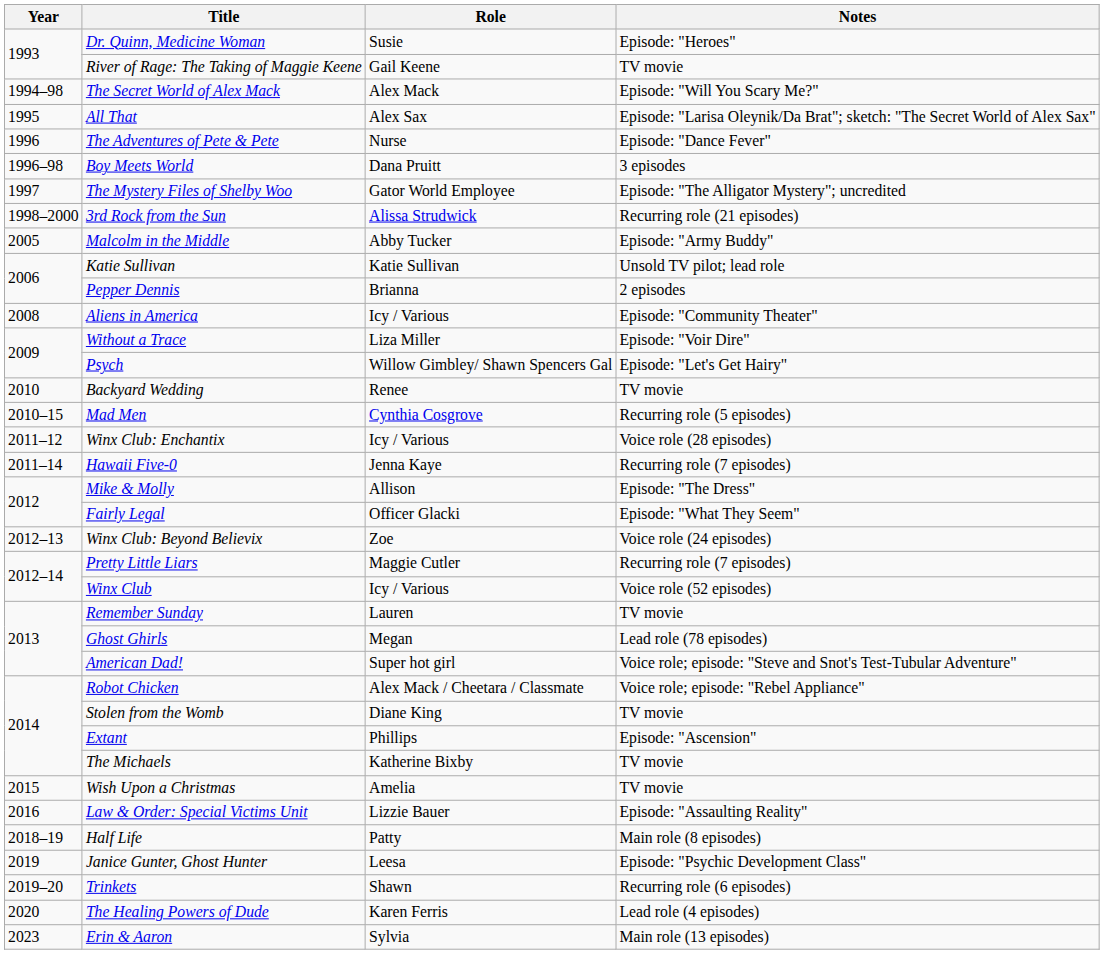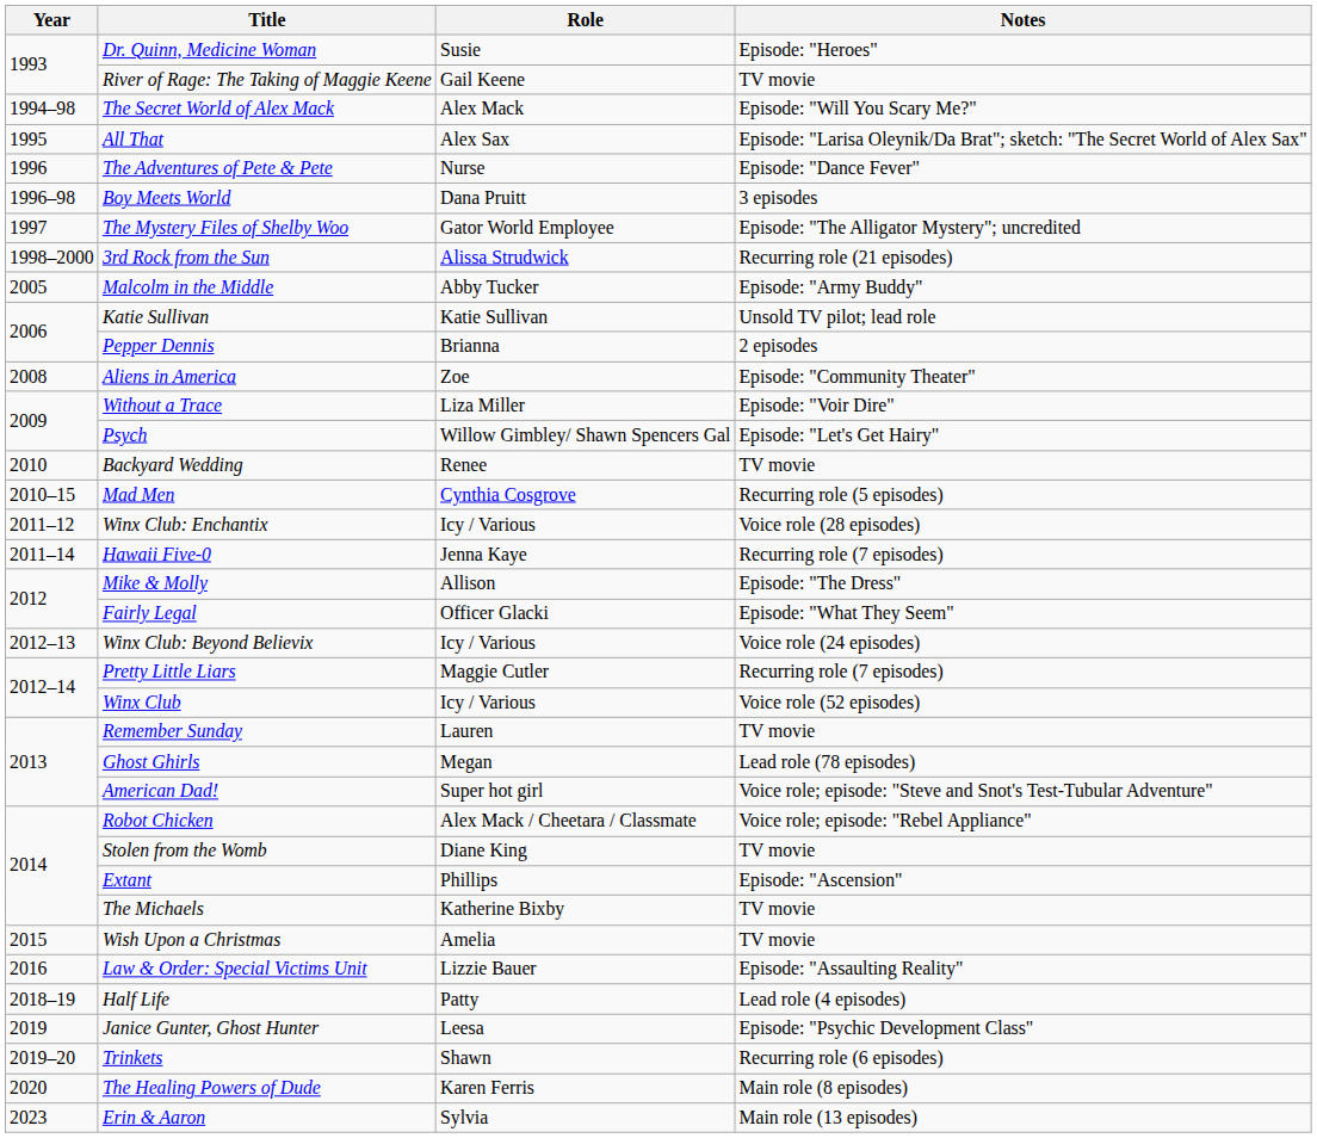Aliens in America | Role: Icy / Various -> Zoe
Winx Club: Beyond Believix | Role: Zoe -> Icy / Various
Half Life | Notes: Main role (8 episodes) -> Lead role (4 episodes)
The Healing Powers of Dude | Notes: Lead role (4 episodes) -> Main role (8 episodes)
